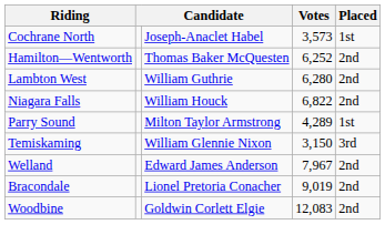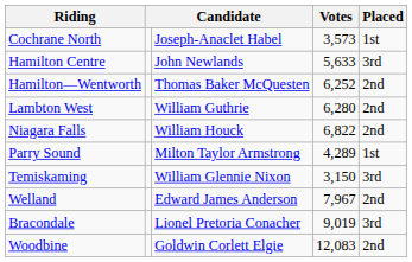+ row: Hamilton Centre | John Newlands | 5,633 | 3rd
Bracondale | Placed: 2nd -> 3rd
